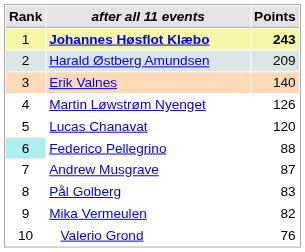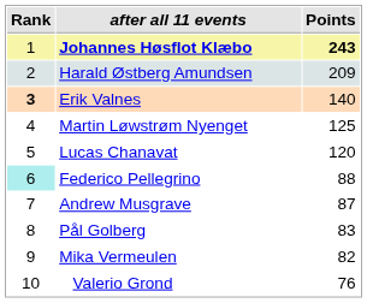Erik Valnes | Rank: normal -> bold
Martin Løwstrøm Nyenget | Points: 126 -> 125
